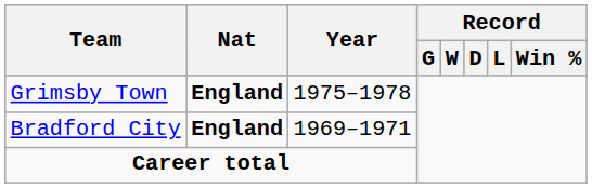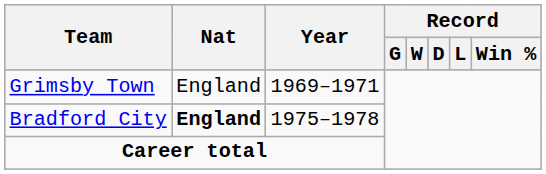Grimsby Town | Nat: bold -> normal
Grimsby Town | Year: 1975–1978 -> 1969–1971
Bradford City | Year: 1969–1971 -> 1975–1978
